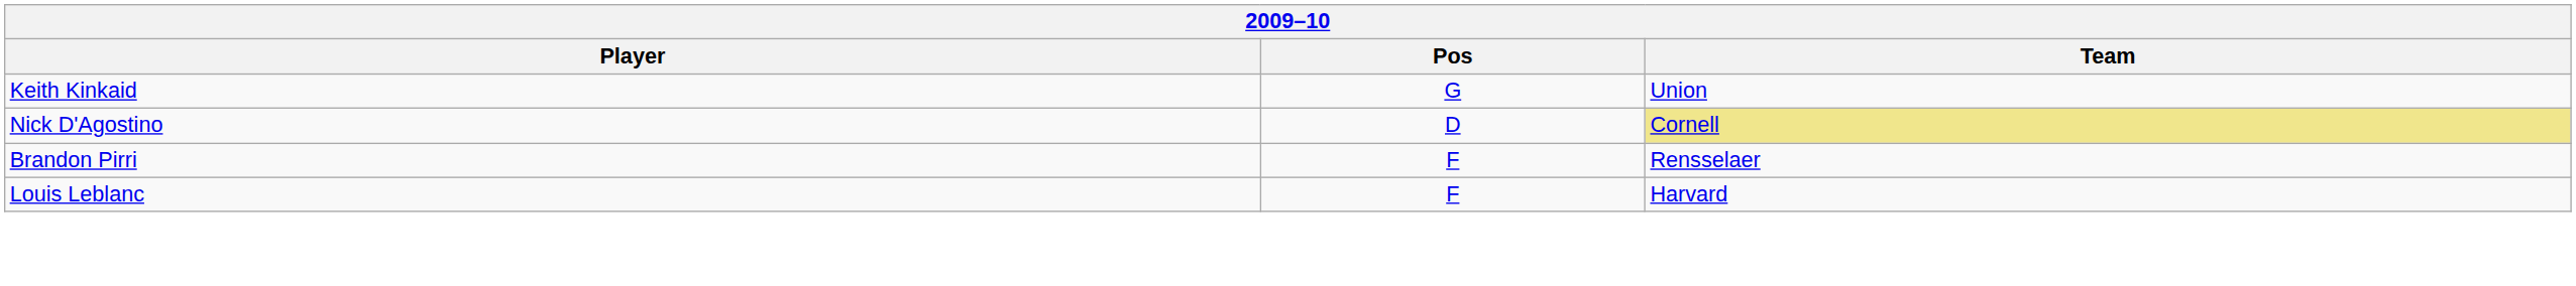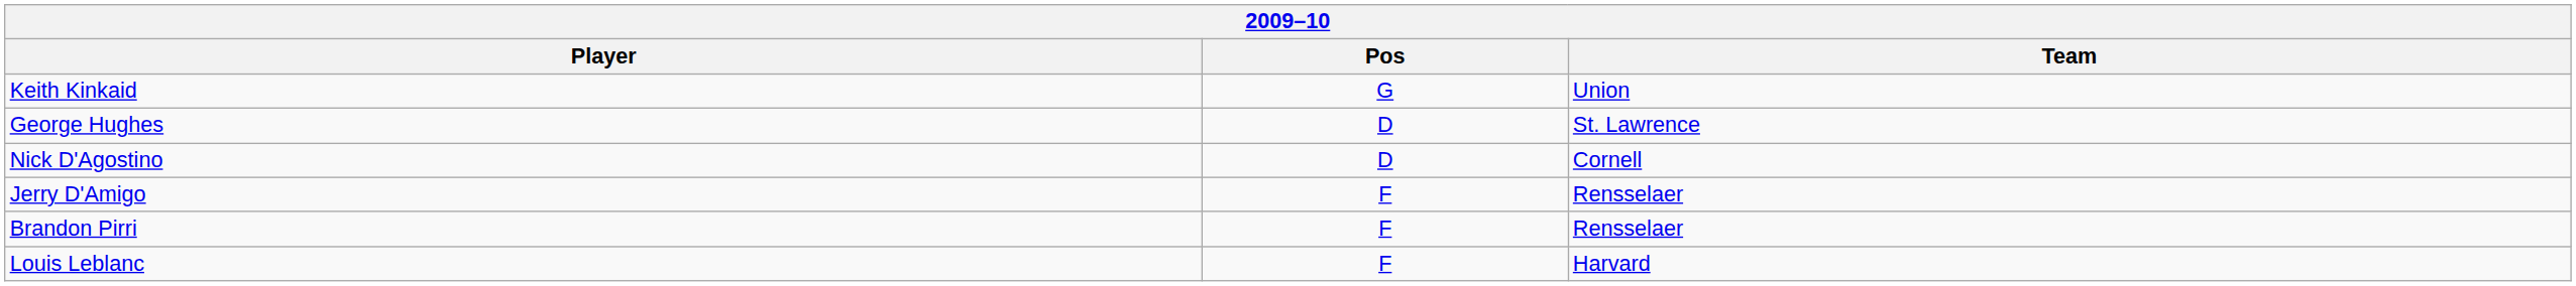+ row: George Hughes | D | St. Lawrence
Nick D'Agostino | Team: khaki background -> no background
+ row: Jerry D'Amigo | F | Rensselaer
